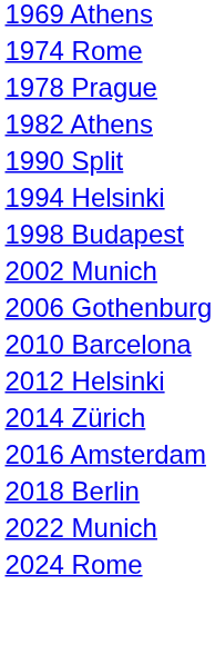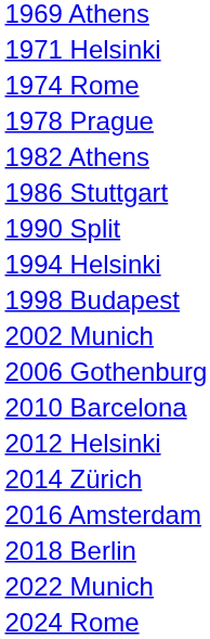+ row: 1971 Helsinki
+ row: 1986 Stuttgart
